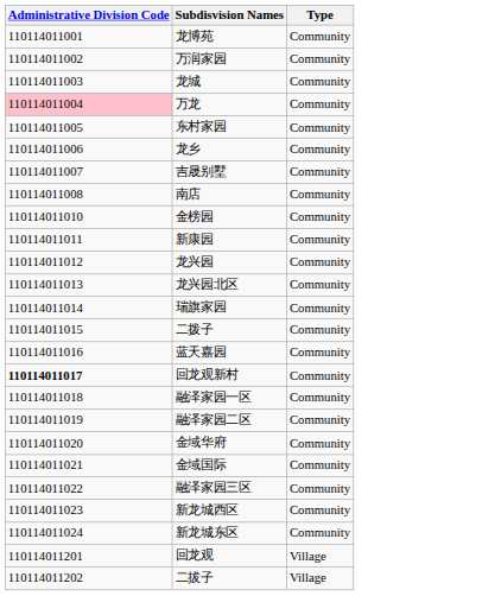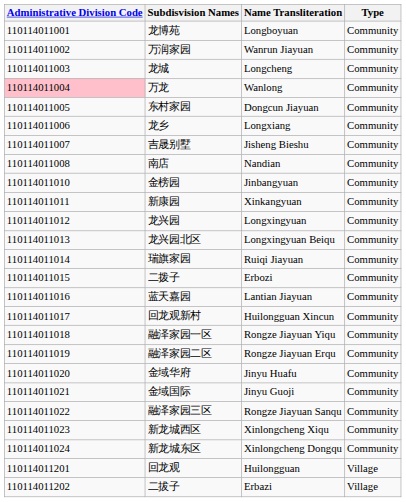+ column: Name Transliteration | Longboyuan | Wanrun Jiayuan | Longcheng | Wanlong | Dongcun Jiayuan | Longxiang | Jisheng Bieshu | Nandian | Jinbangyuan | Xinkangyuan | Longxingyuan | Longxingyuan Beiqu | Ruiqi Jiayuan | Erbozi | Lantian Jiayuan | Huilongguan Xincun | Rongze Jiayuan Yiqu | Rongze Jiayuan Erqu | Jinyu Huafu | Jinyu Guoji | Rongze Jiayuan Sanqu | Xinlongcheng Xiqu | Xinlongcheng Dongqu | Huilongguan | Erbazi
回龙观新村 | Administrative Division Code: bold -> normal
